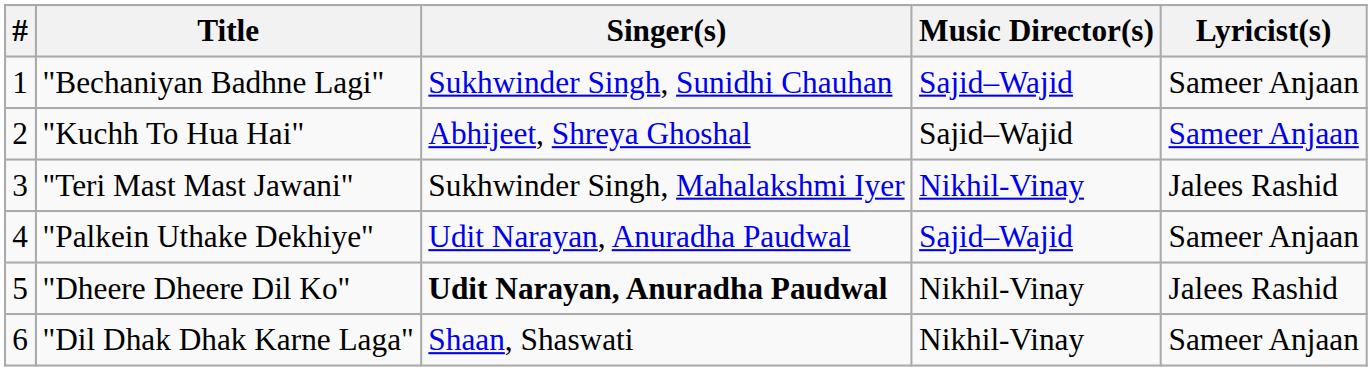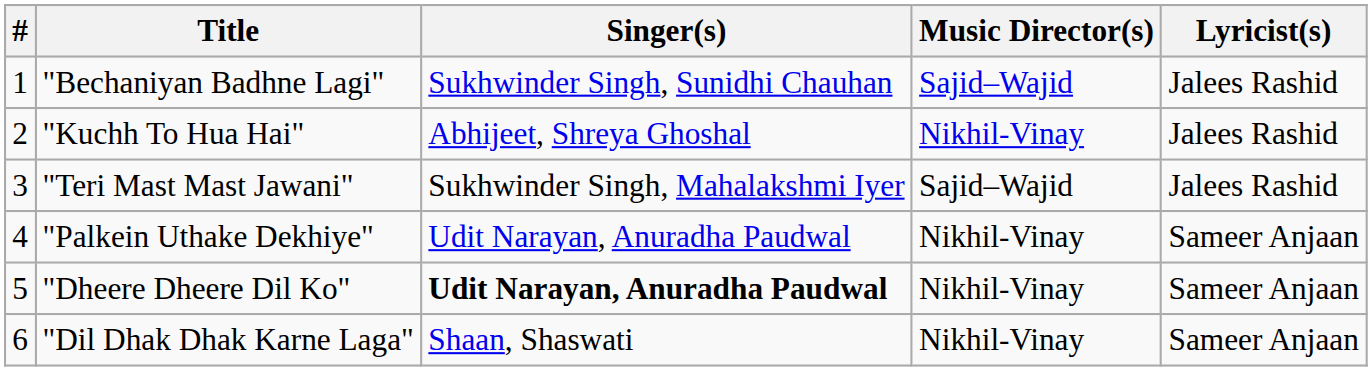"Bechaniyan Badhne Lagi" | Lyricist(s): Sameer Anjaan -> Jalees Rashid
"Kuchh To Hua Hai" | Music Director(s): Sajid–Wajid -> Nikhil-Vinay
"Kuchh To Hua Hai" | Lyricist(s): Sameer Anjaan -> Jalees Rashid
"Teri Mast Mast Jawani" | Music Director(s): Nikhil-Vinay -> Sajid–Wajid
"Palkein Uthake Dekhiye" | Music Director(s): Sajid–Wajid -> Nikhil-Vinay
"Dheere Dheere Dil Ko" | Lyricist(s): Jalees Rashid -> Sameer Anjaan
